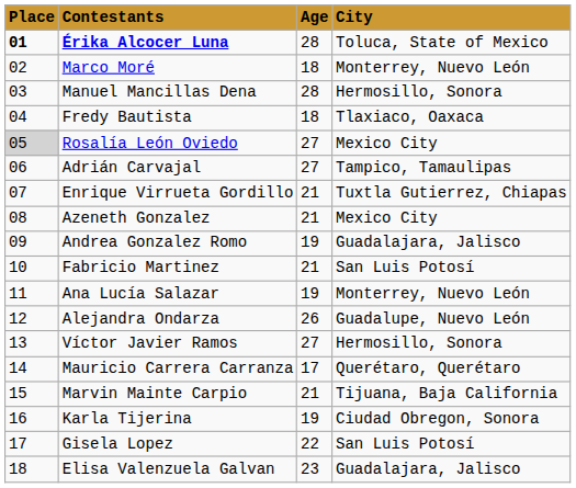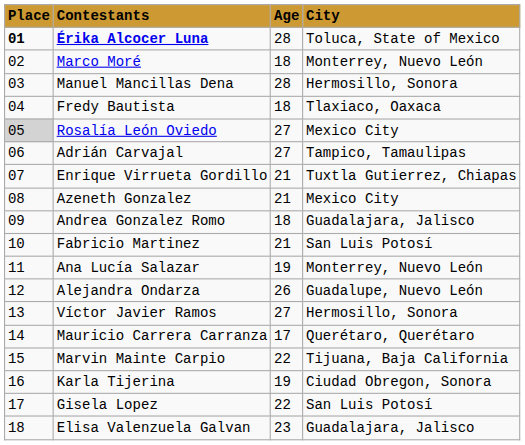Andrea Gonzalez Romo | Age: 19 -> 18
Marvin Mainte Carpio | Age: 21 -> 22
